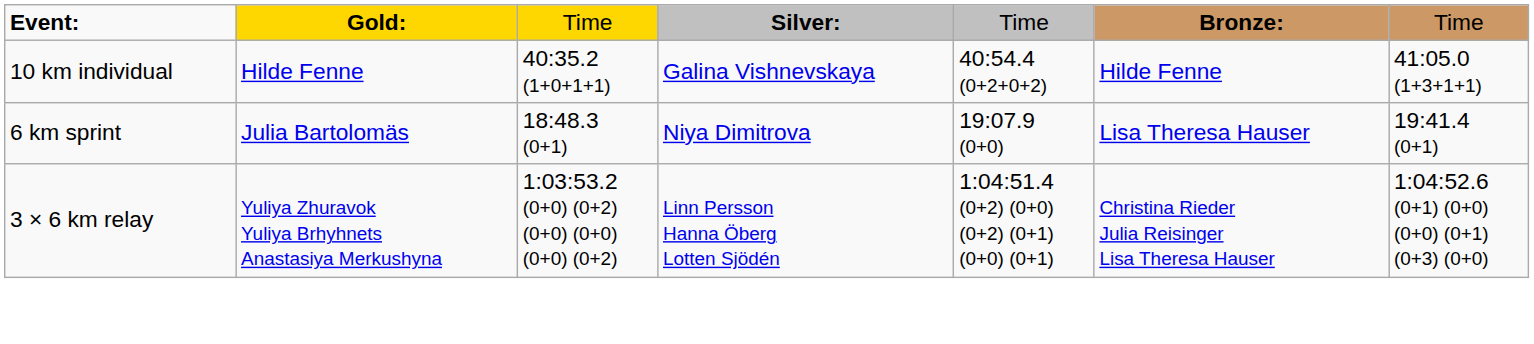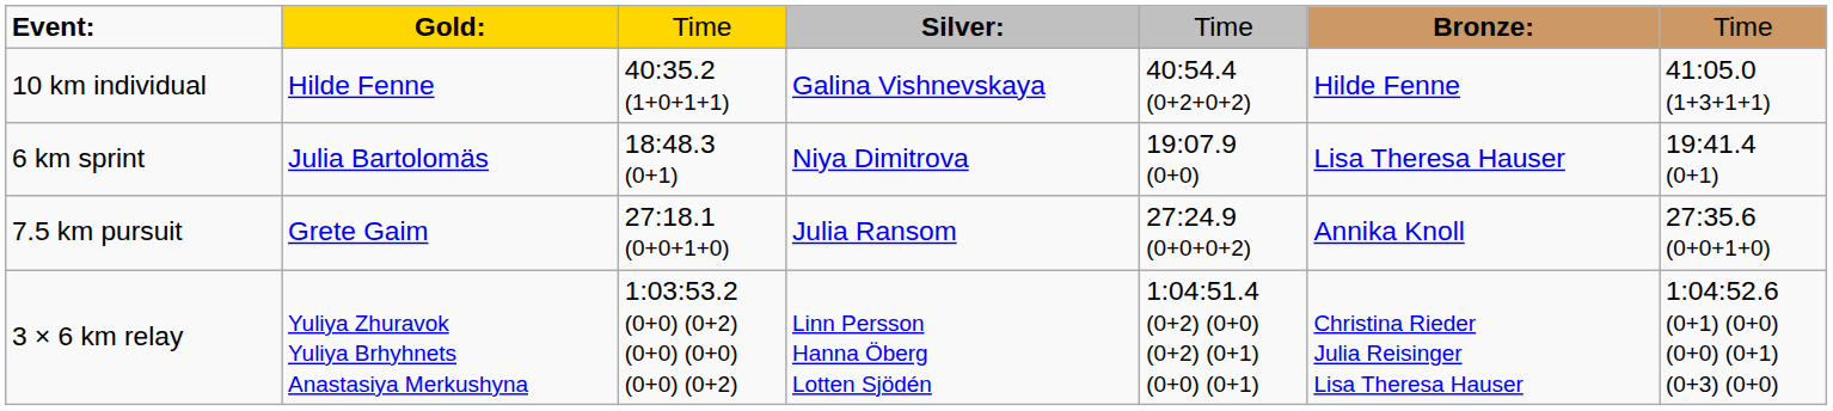+ row: 7.5 km pursuit | Grete Gaim | 27:18.1 (0+0+1+0) | Julia Ransom | 27:24.9 (0+0+0+2) | Annika Knoll | 27:35.6 (0+0+1+0)
